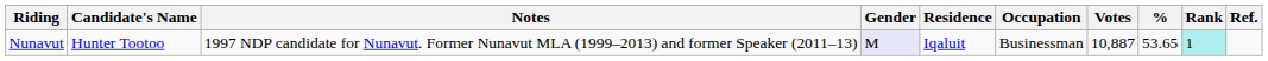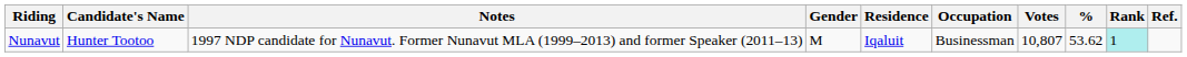Nunavut | Gender: lavender background -> no background
Nunavut | Votes: 10,887 -> 10,807
Nunavut | %: 53.65 -> 53.62
